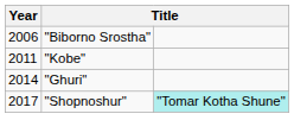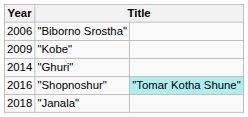"Kobe" | Year: 2011 -> 2009
"Shopnoshur" | Year: 2017 -> 2016
+ row: 2018 | "Janala"
